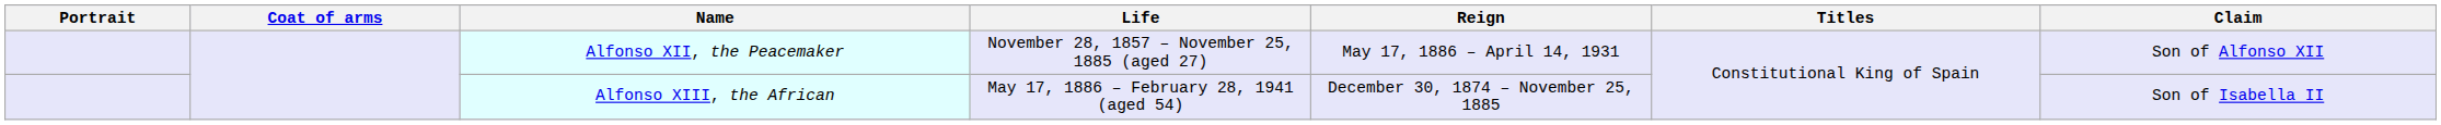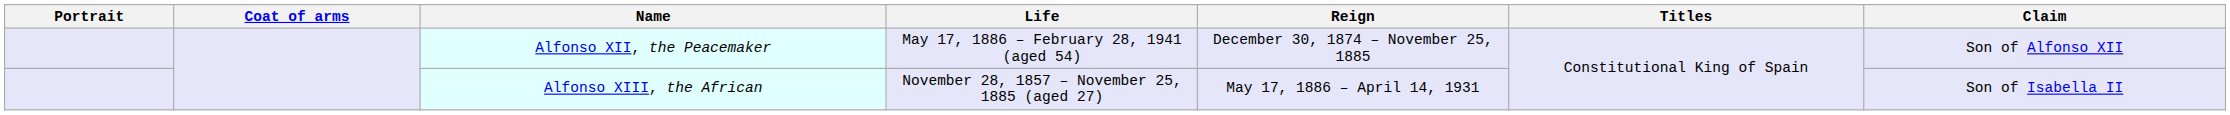Alfonso XII, the Peacemaker | Life: November 28, 1857 – November 25, 1885 (aged 27) -> May 17, 1886 – February 28, 1941 (aged 54)
Alfonso XII, the Peacemaker | Reign: May 17, 1886 – April 14, 1931 -> December 30, 1874 – November 25, 1885
Alfonso XIII, the African | Life: May 17, 1886 – February 28, 1941 (aged 54) -> November 28, 1857 – November 25, 1885 (aged 27)
Alfonso XIII, the African | Reign: December 30, 1874 – November 25, 1885 -> May 17, 1886 – April 14, 1931
